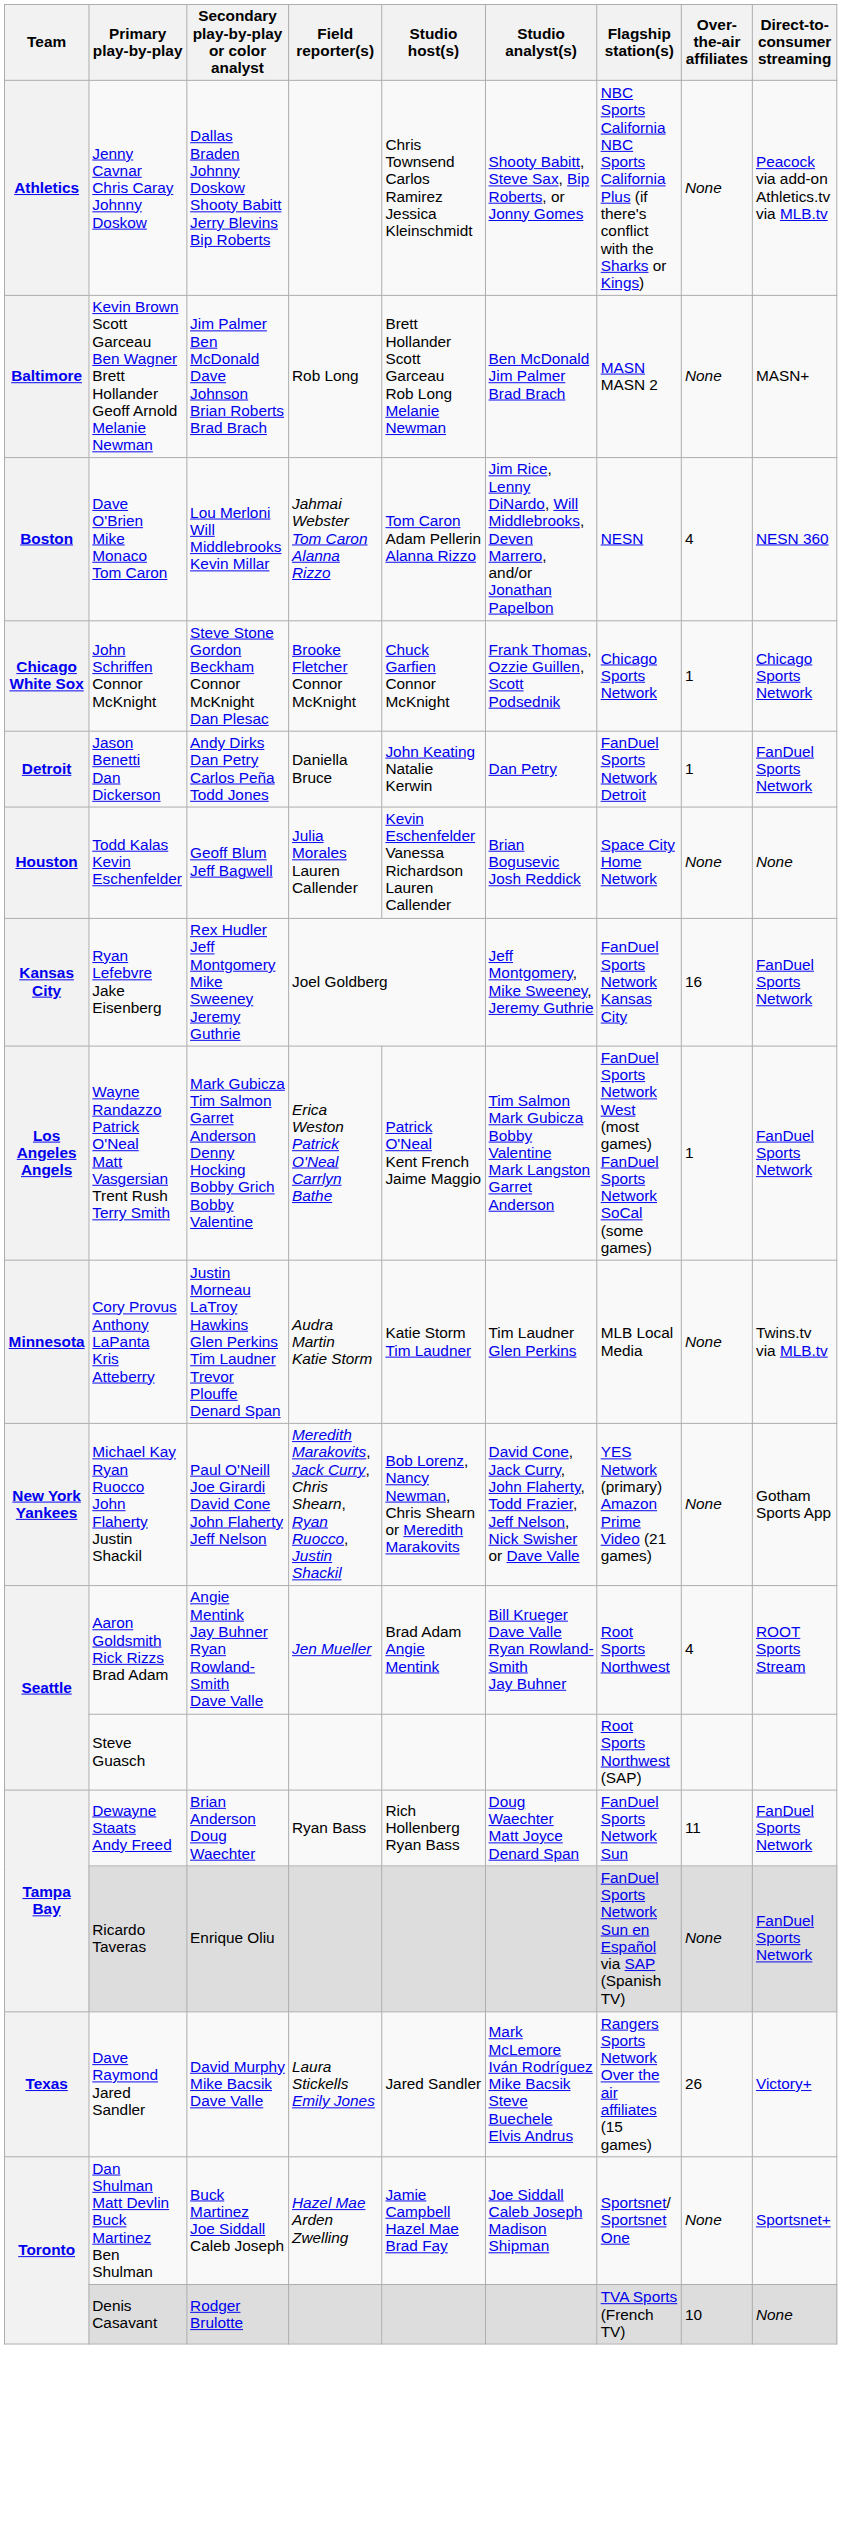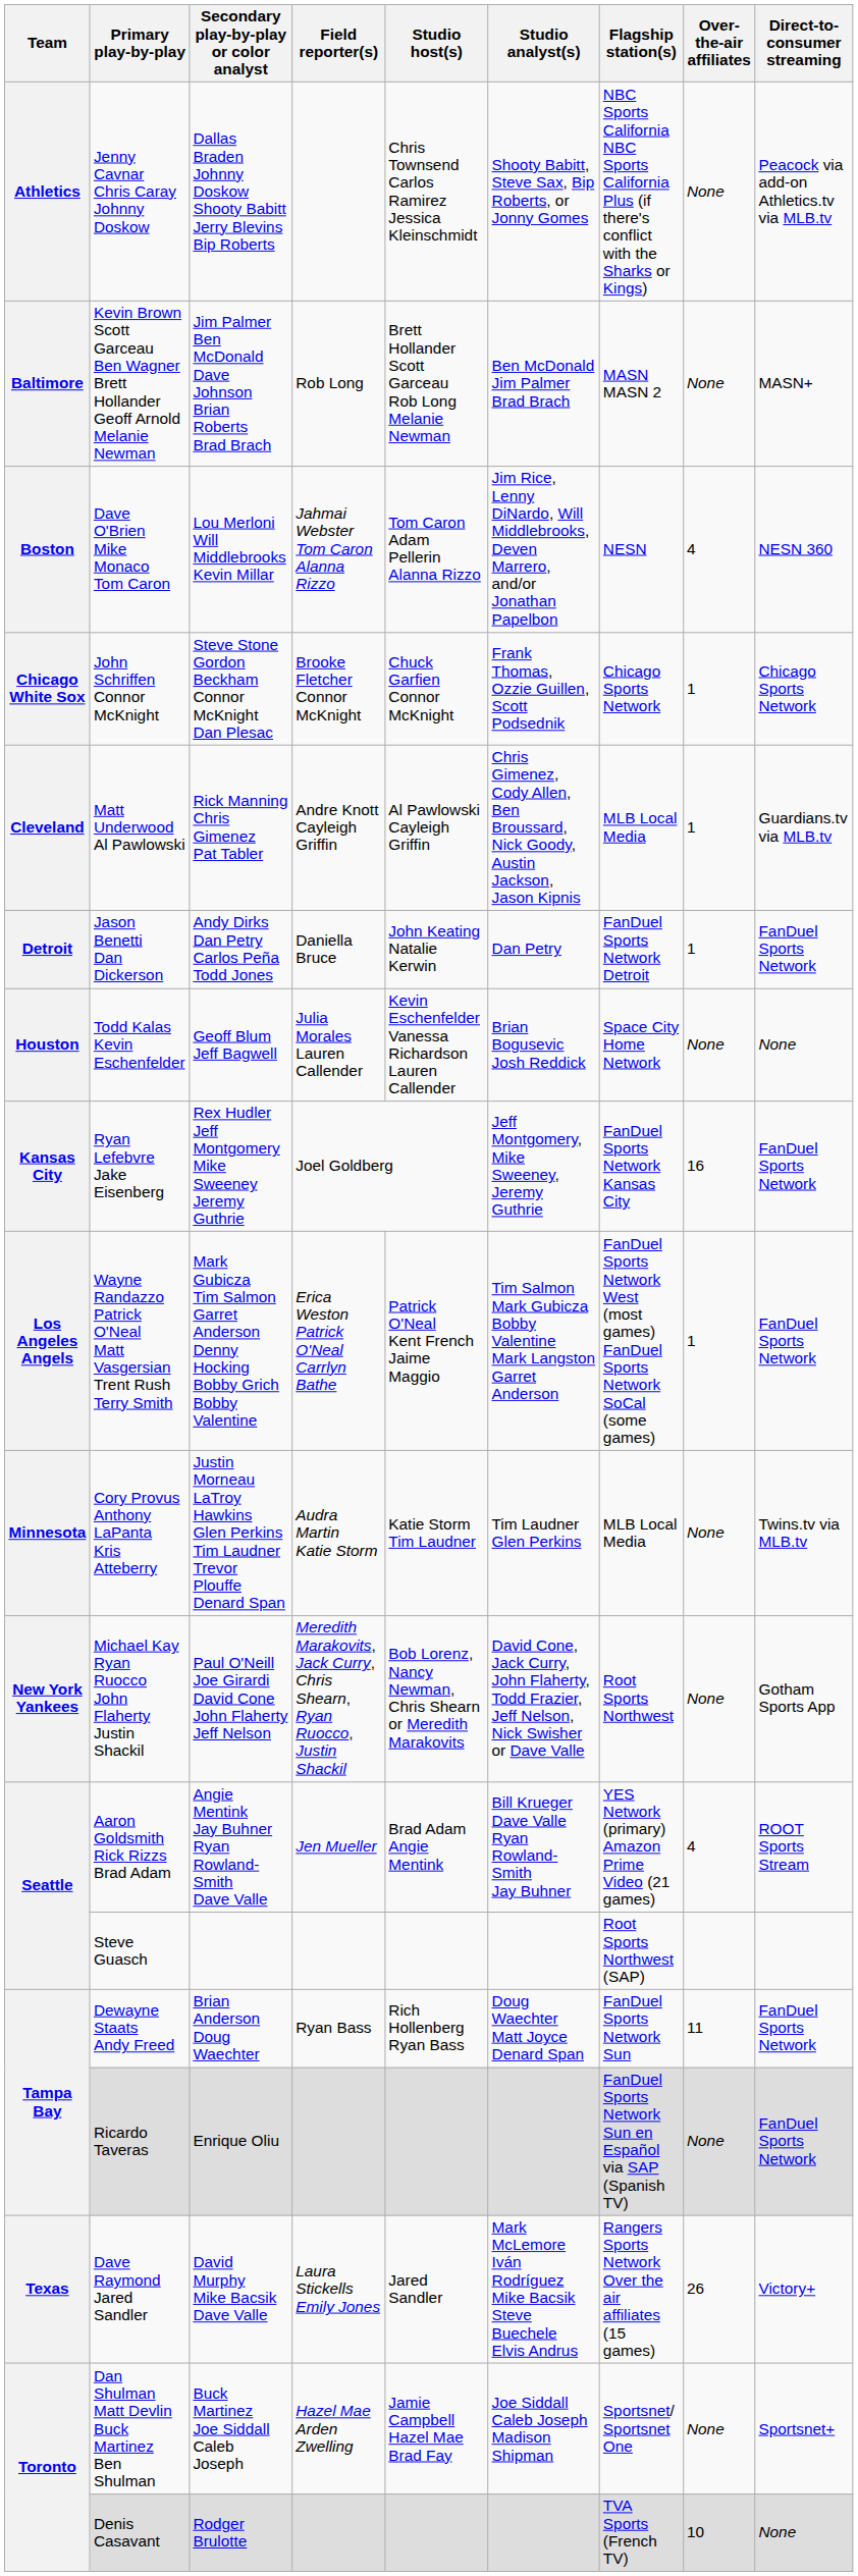+ row: Cleveland | Matt Underwood Al Pawlowski | Rick Manning Chris Gimenez Pat Tabler | Andre Knott Cayleigh Griffin | Al Pawlowski Cayleigh Griffin | Chris Gimenez, Cody Allen, Ben Broussard, Nick Goody, Austin Jackson, Jason Kipnis | MLB Local Media | 1 | Guardians.tv via MLB.tv
Michael Kay Ryan Ruocco John Flaherty Justin Shackil | Flagship station(s): YES Network (primary) Amazon Prime Video (21 games) -> Root Sports Northwest
Aaron Goldsmith Rick Rizzs Brad Adam | Flagship station(s): Root Sports Northwest -> YES Network (primary) Amazon Prime Video (21 games)
